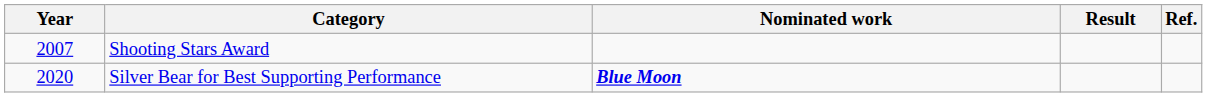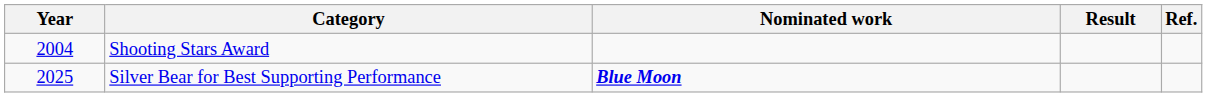Shooting Stars Award | Year: 2007 -> 2004
Silver Bear for Best Supporting Performance | Year: 2020 -> 2025
